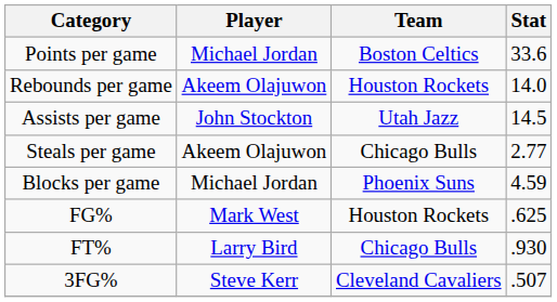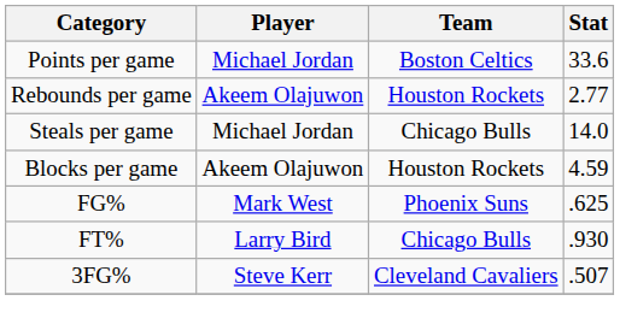Rebounds per game | Stat: 14.0 -> 2.77
- row: Assists per game | John Stockton | Utah Jazz | 14.5
Steals per game | Player: Akeem Olajuwon -> Michael Jordan
Steals per game | Stat: 2.77 -> 14.0
Blocks per game | Player: Michael Jordan -> Akeem Olajuwon
Blocks per game | Team: Phoenix Suns -> Houston Rockets
FG% | Team: Houston Rockets -> Phoenix Suns
